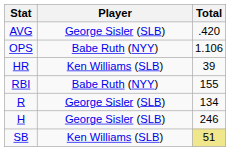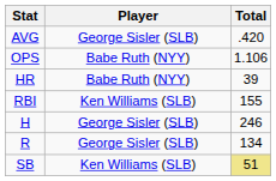HR | Player: Ken Williams (SLB) -> Babe Ruth (NYY)
RBI | Player: Babe Ruth (NYY) -> Ken Williams (SLB)
rows swapped: R <-> H
